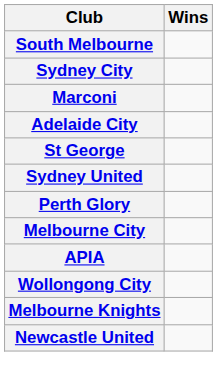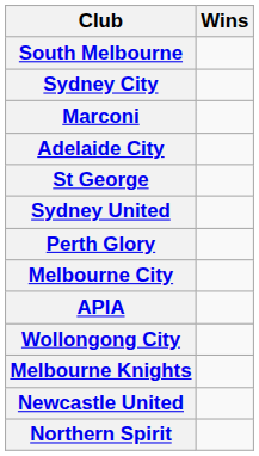+ row: Northern Spirit
